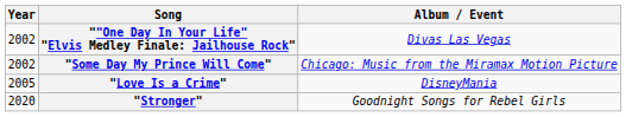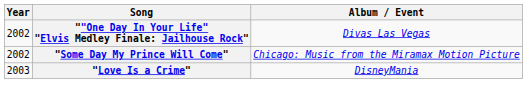"Love Is a Crime" | Year: 2005 -> 2003
- row: 2020 | "Stronger" | Goodnight Songs for Rebel Girls
